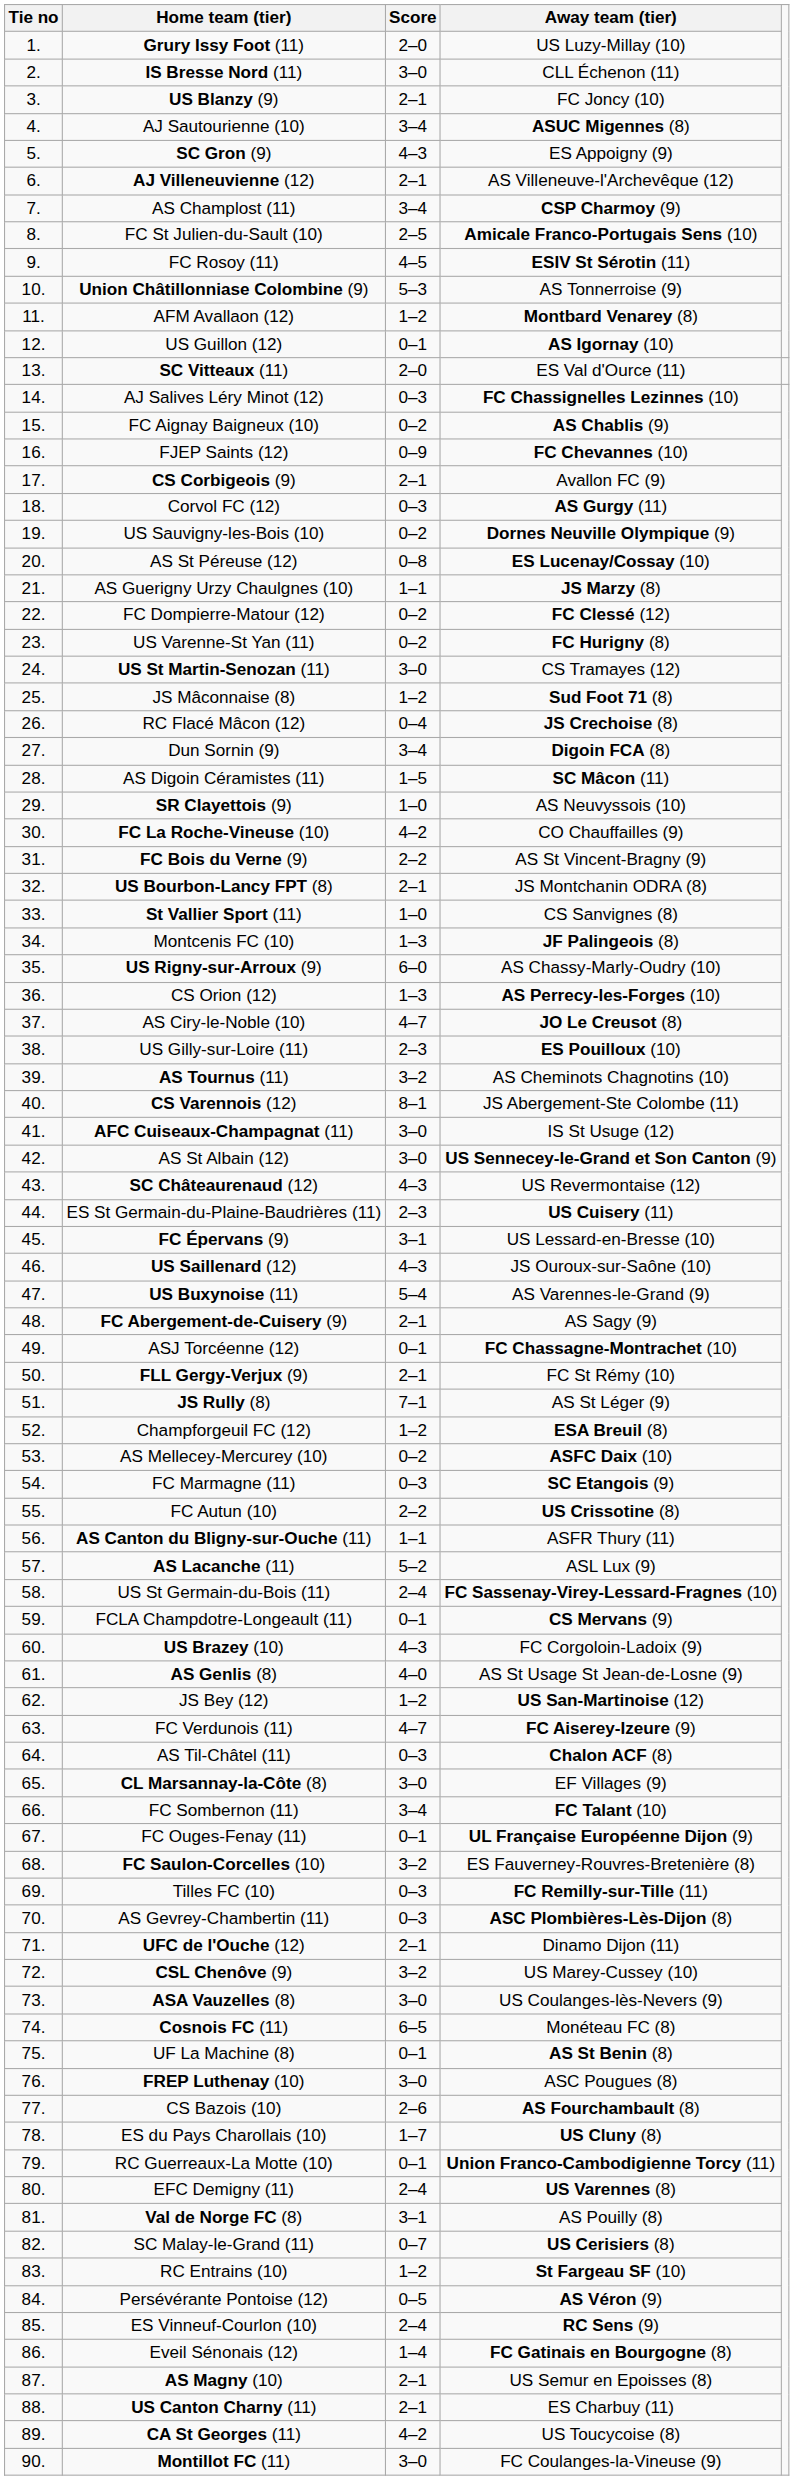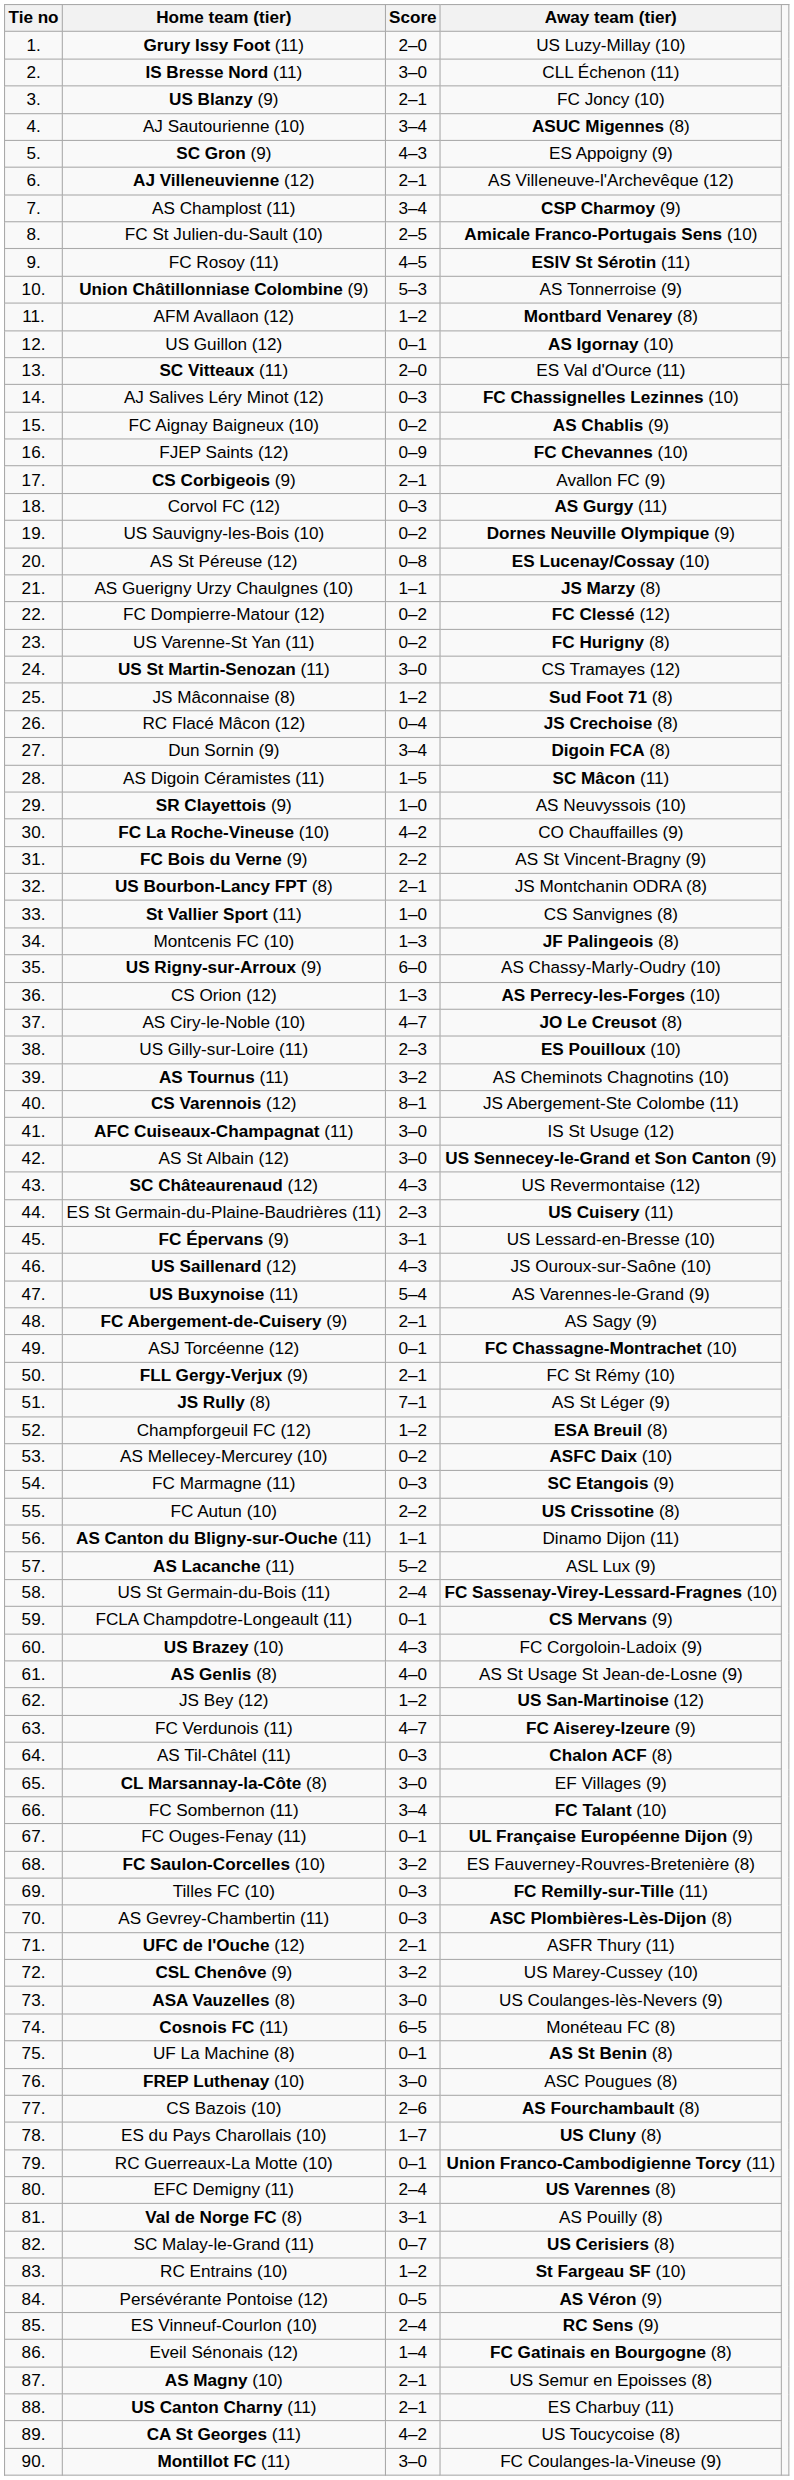AS Canton du Bligny-sur-Ouche (11) | Away team (tier): ASFR Thury (11) -> Dinamo Dijon (11)
UFC de l'Ouche (12) | Away team (tier): Dinamo Dijon (11) -> ASFR Thury (11)
